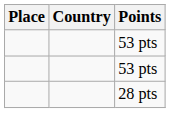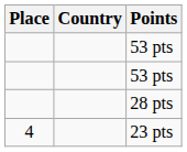+ row: 4 | 23 pts
